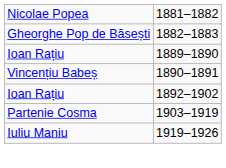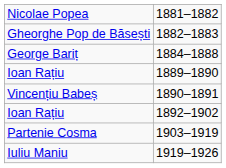+ row: George Bariț | 1884–1888
